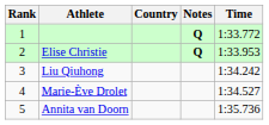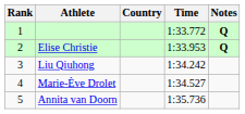columns swapped: Time <-> Notes
